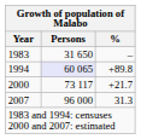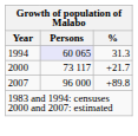- row: 1983 | 31 650 | –
1994 | %: +89.8 -> 31.3
2007 | %: 31.3 -> +89.8
